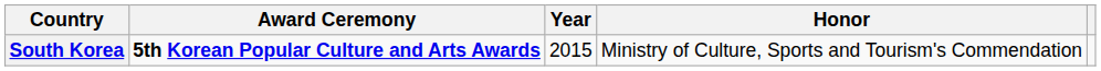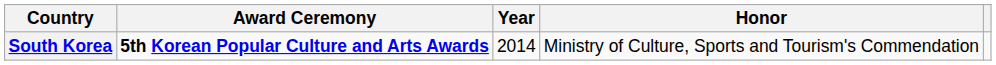South Korea | Year: 2015 -> 2014
